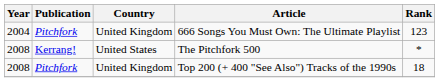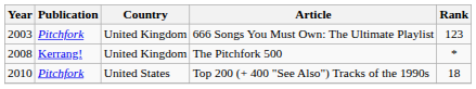666 Songs You Must Own: The Ultimate Playlist | Year: 2004 -> 2003
The Pitchfork 500 | Country: United States -> United Kingdom
Top 200 (+ 400 "See Also") Tracks of the 1990s | Year: 2008 -> 2010
Top 200 (+ 400 "See Also") Tracks of the 1990s | Country: United Kingdom -> United States
